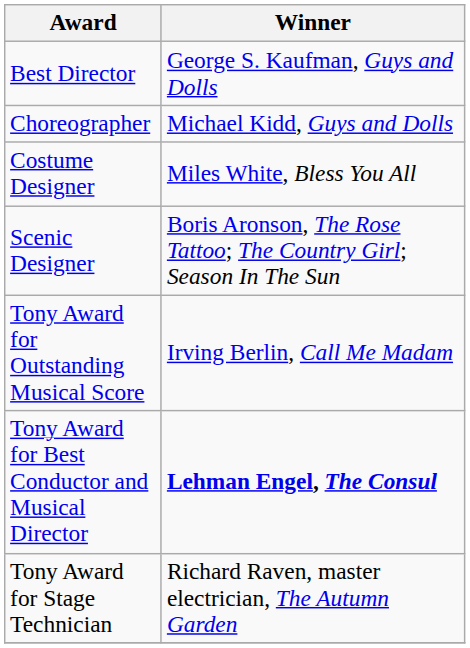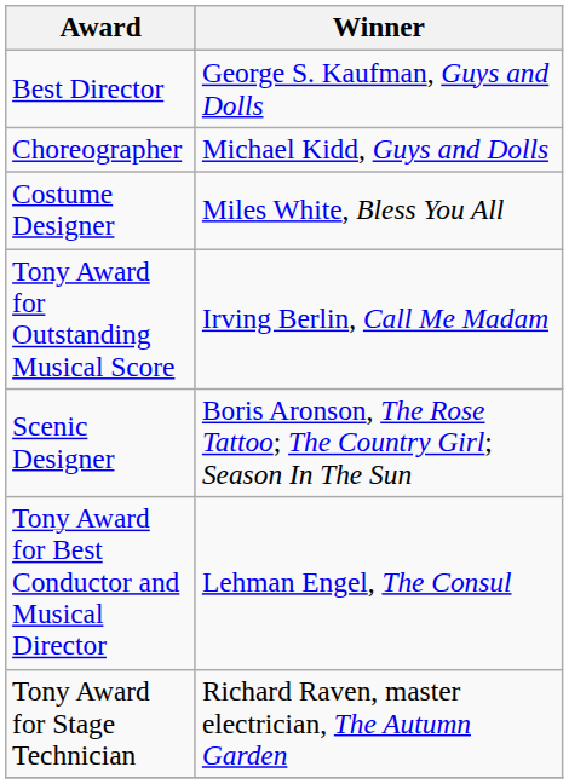rows swapped: Scenic Designer <-> Tony Award for Outstanding Musical Score
Tony Award for Best Conductor and Musical Director | Winner: bold -> normal
